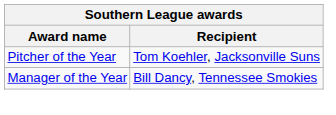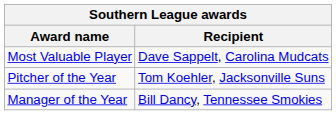+ row: Most Valuable Player | Dave Sappelt, Carolina Mudcats
